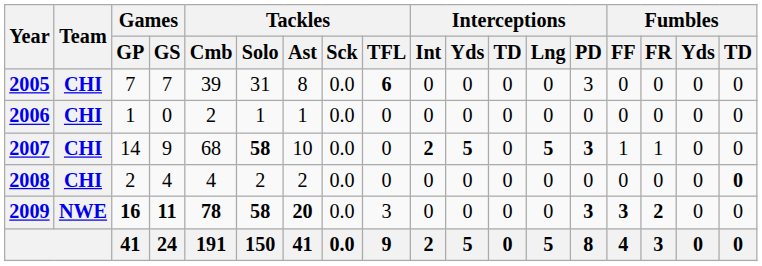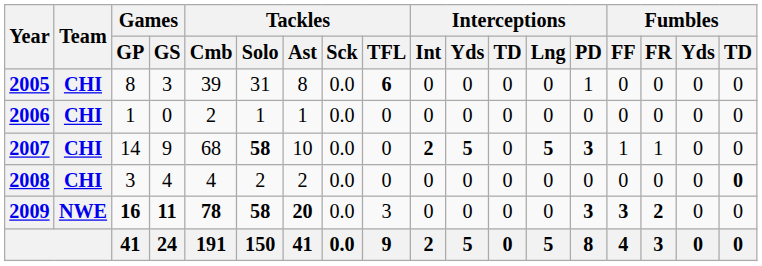2005 | Games / GP: 7 -> 8
2005 | Games / GS: 7 -> 3
2005 | Interceptions / PD: 3 -> 1
2008 | Games / GP: 2 -> 3
